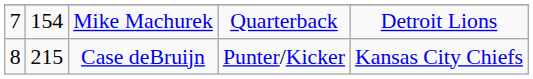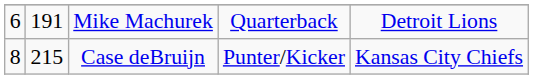Mike Machurek | column 1: 7 -> 6
Mike Machurek | column 2: 154 -> 191
